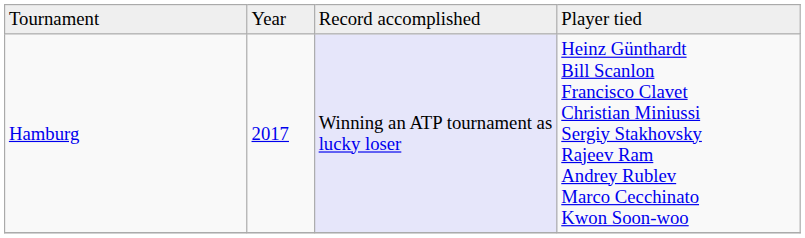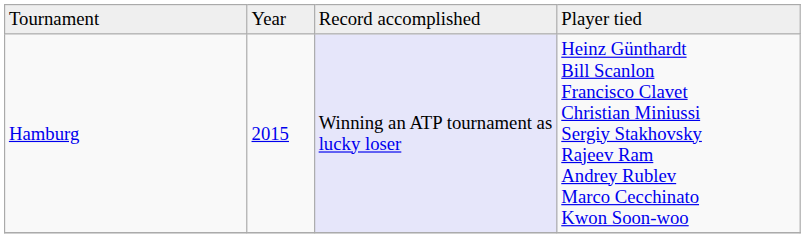Hamburg | column 2: 2017 -> 2015
